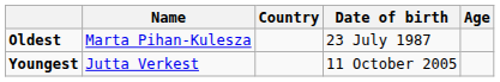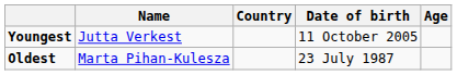rows swapped: Youngest <-> Oldest
